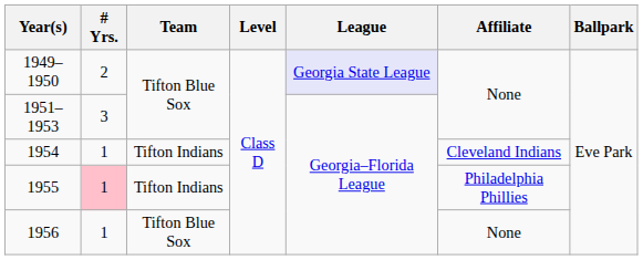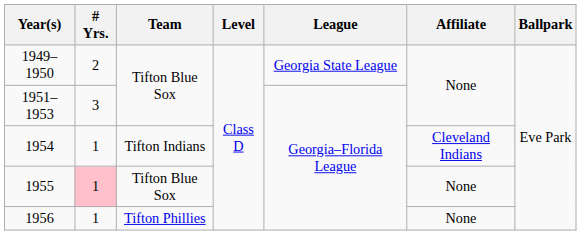1949–1950 | League: lavender background -> no background
1955 | Team: Tifton Indians -> Tifton Blue Sox
1955 | Affiliate: Philadelphia Phillies -> None
1956 | Team: Tifton Blue Sox -> Tifton Phillies
